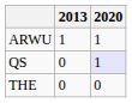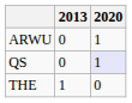ARWU | 2013: 1 -> 0
THE | 2013: 0 -> 1
